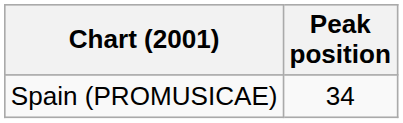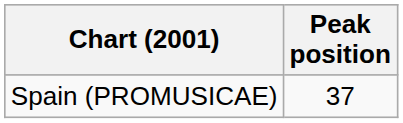Spain (PROMUSICAE) | Peak position: 34 -> 37
